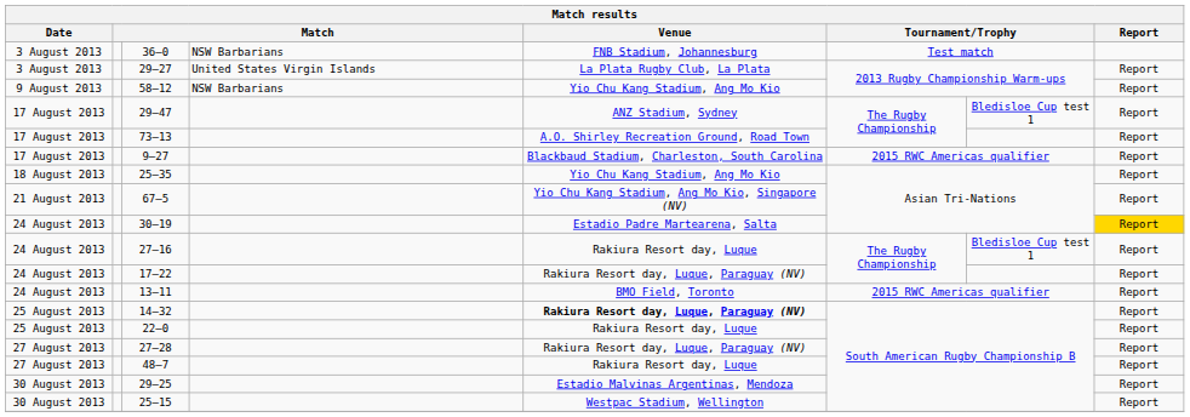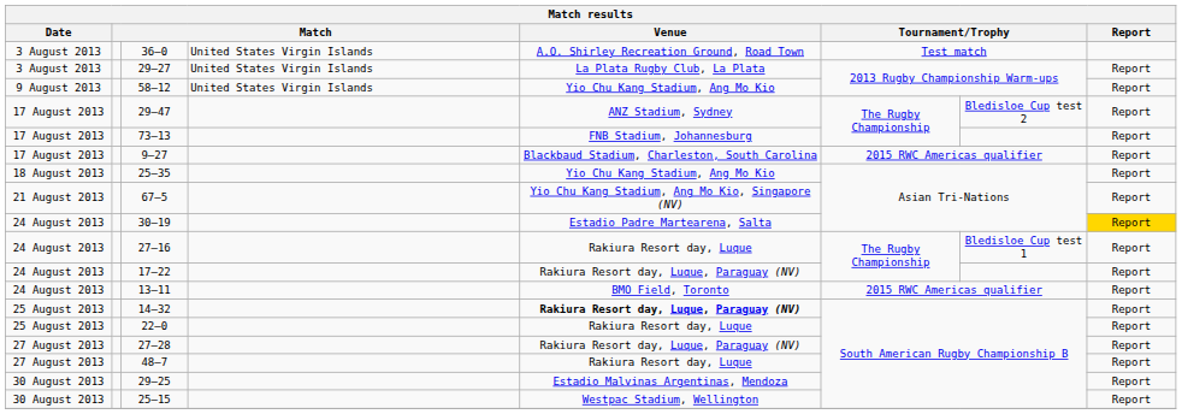36–0 | column 4: NSW Barbarians -> United States Virgin Islands
36–0 | Venue: FNB Stadium, Johannesburg -> A.O. Shirley Recreation Ground, Road Town
58–12 | column 4: NSW Barbarians -> United States Virgin Islands
29–47 | column 7: Bledisloe Cup test 1 -> Bledisloe Cup test 2
73–13 | Venue: A.O. Shirley Recreation Ground, Road Town -> FNB Stadium, Johannesburg
